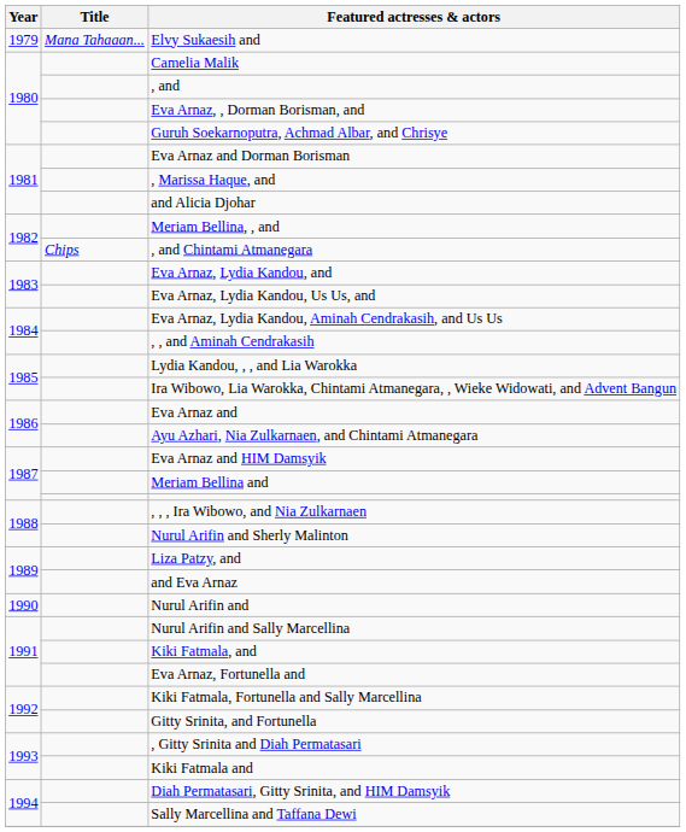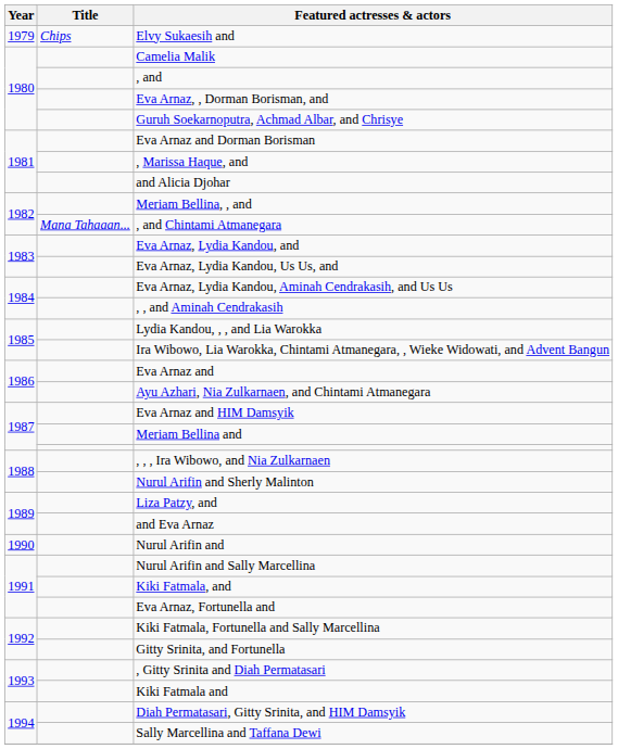Elvy Sukaesih and | Title: Mana Tahaaan... -> Chips
, and Chintami Atmanegara | Title: Chips -> Mana Tahaaan...
